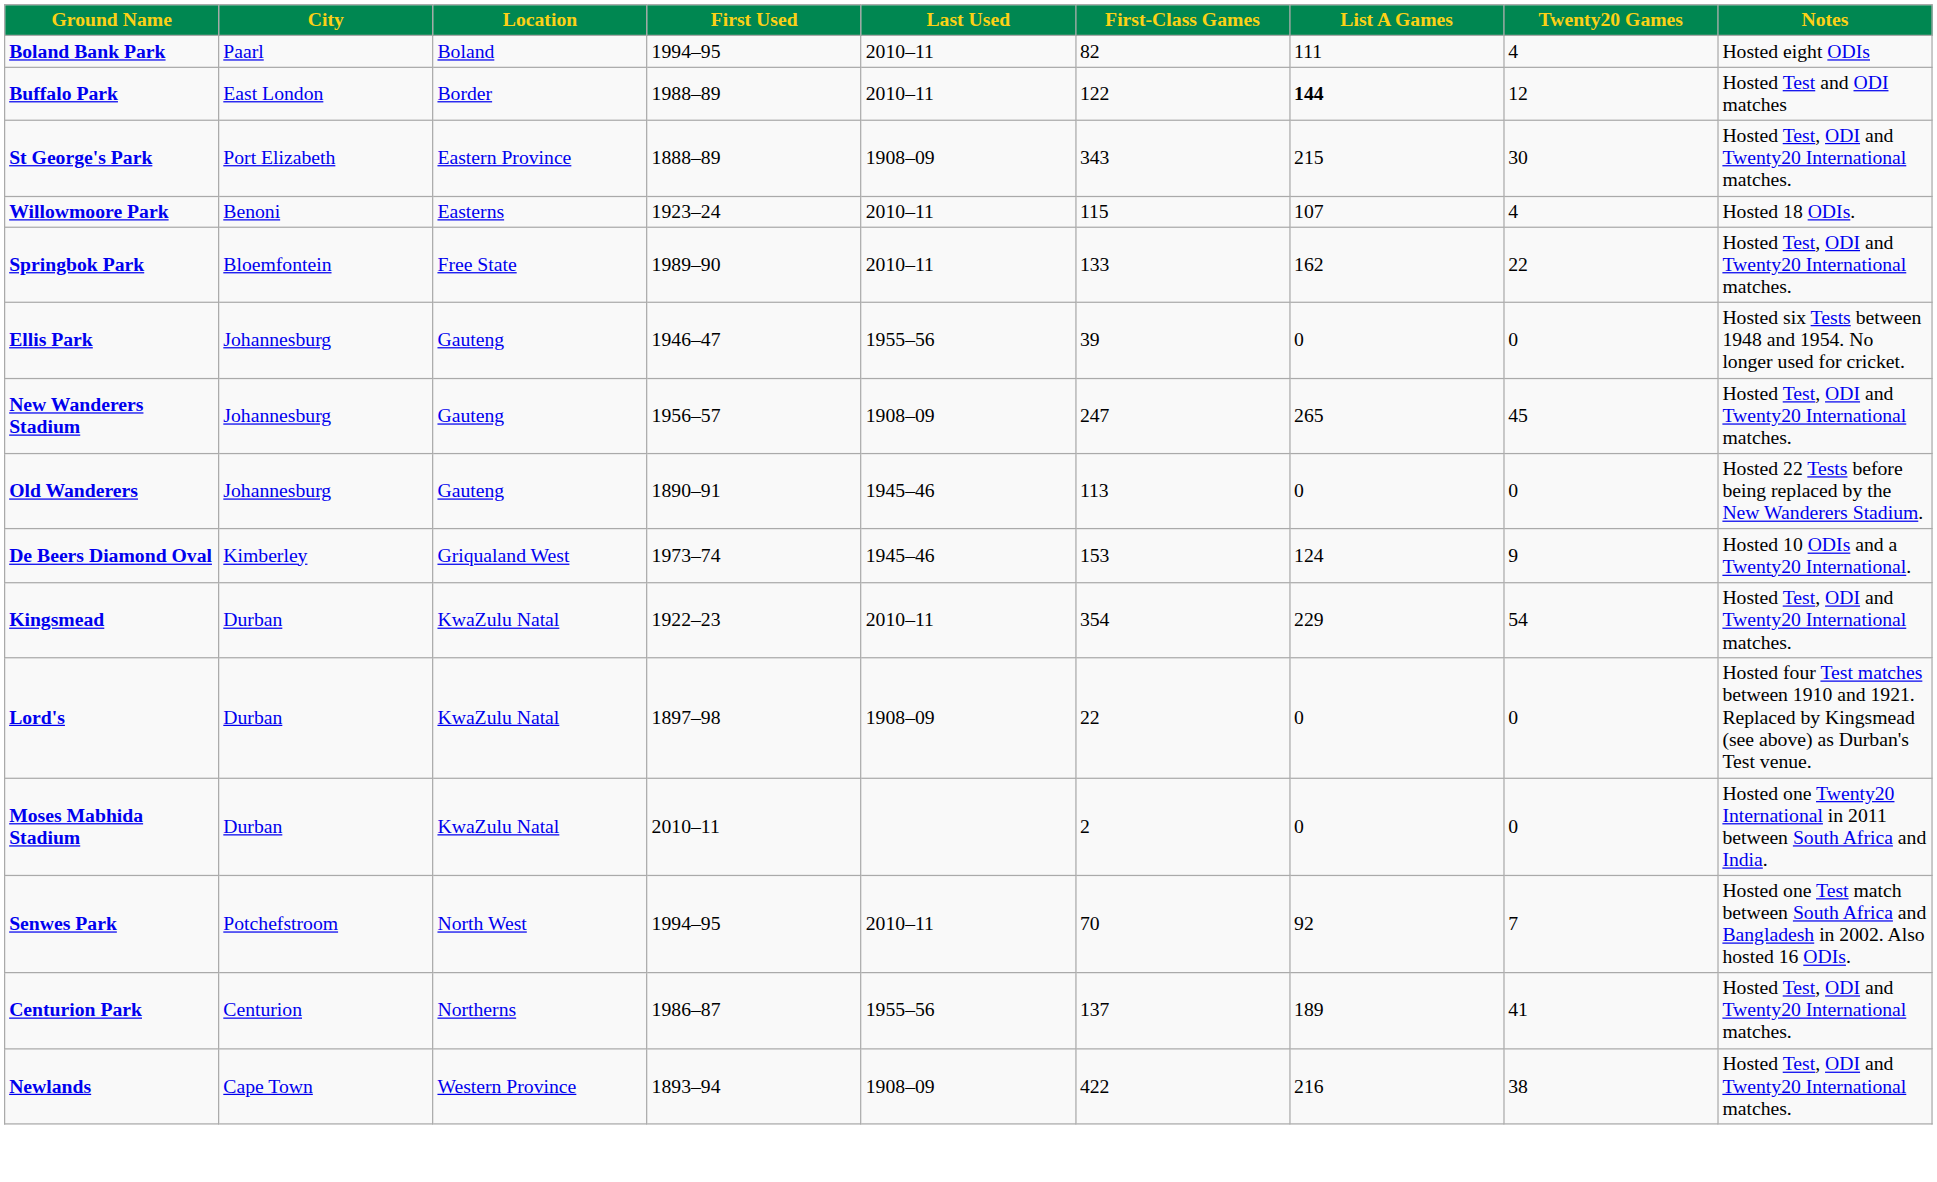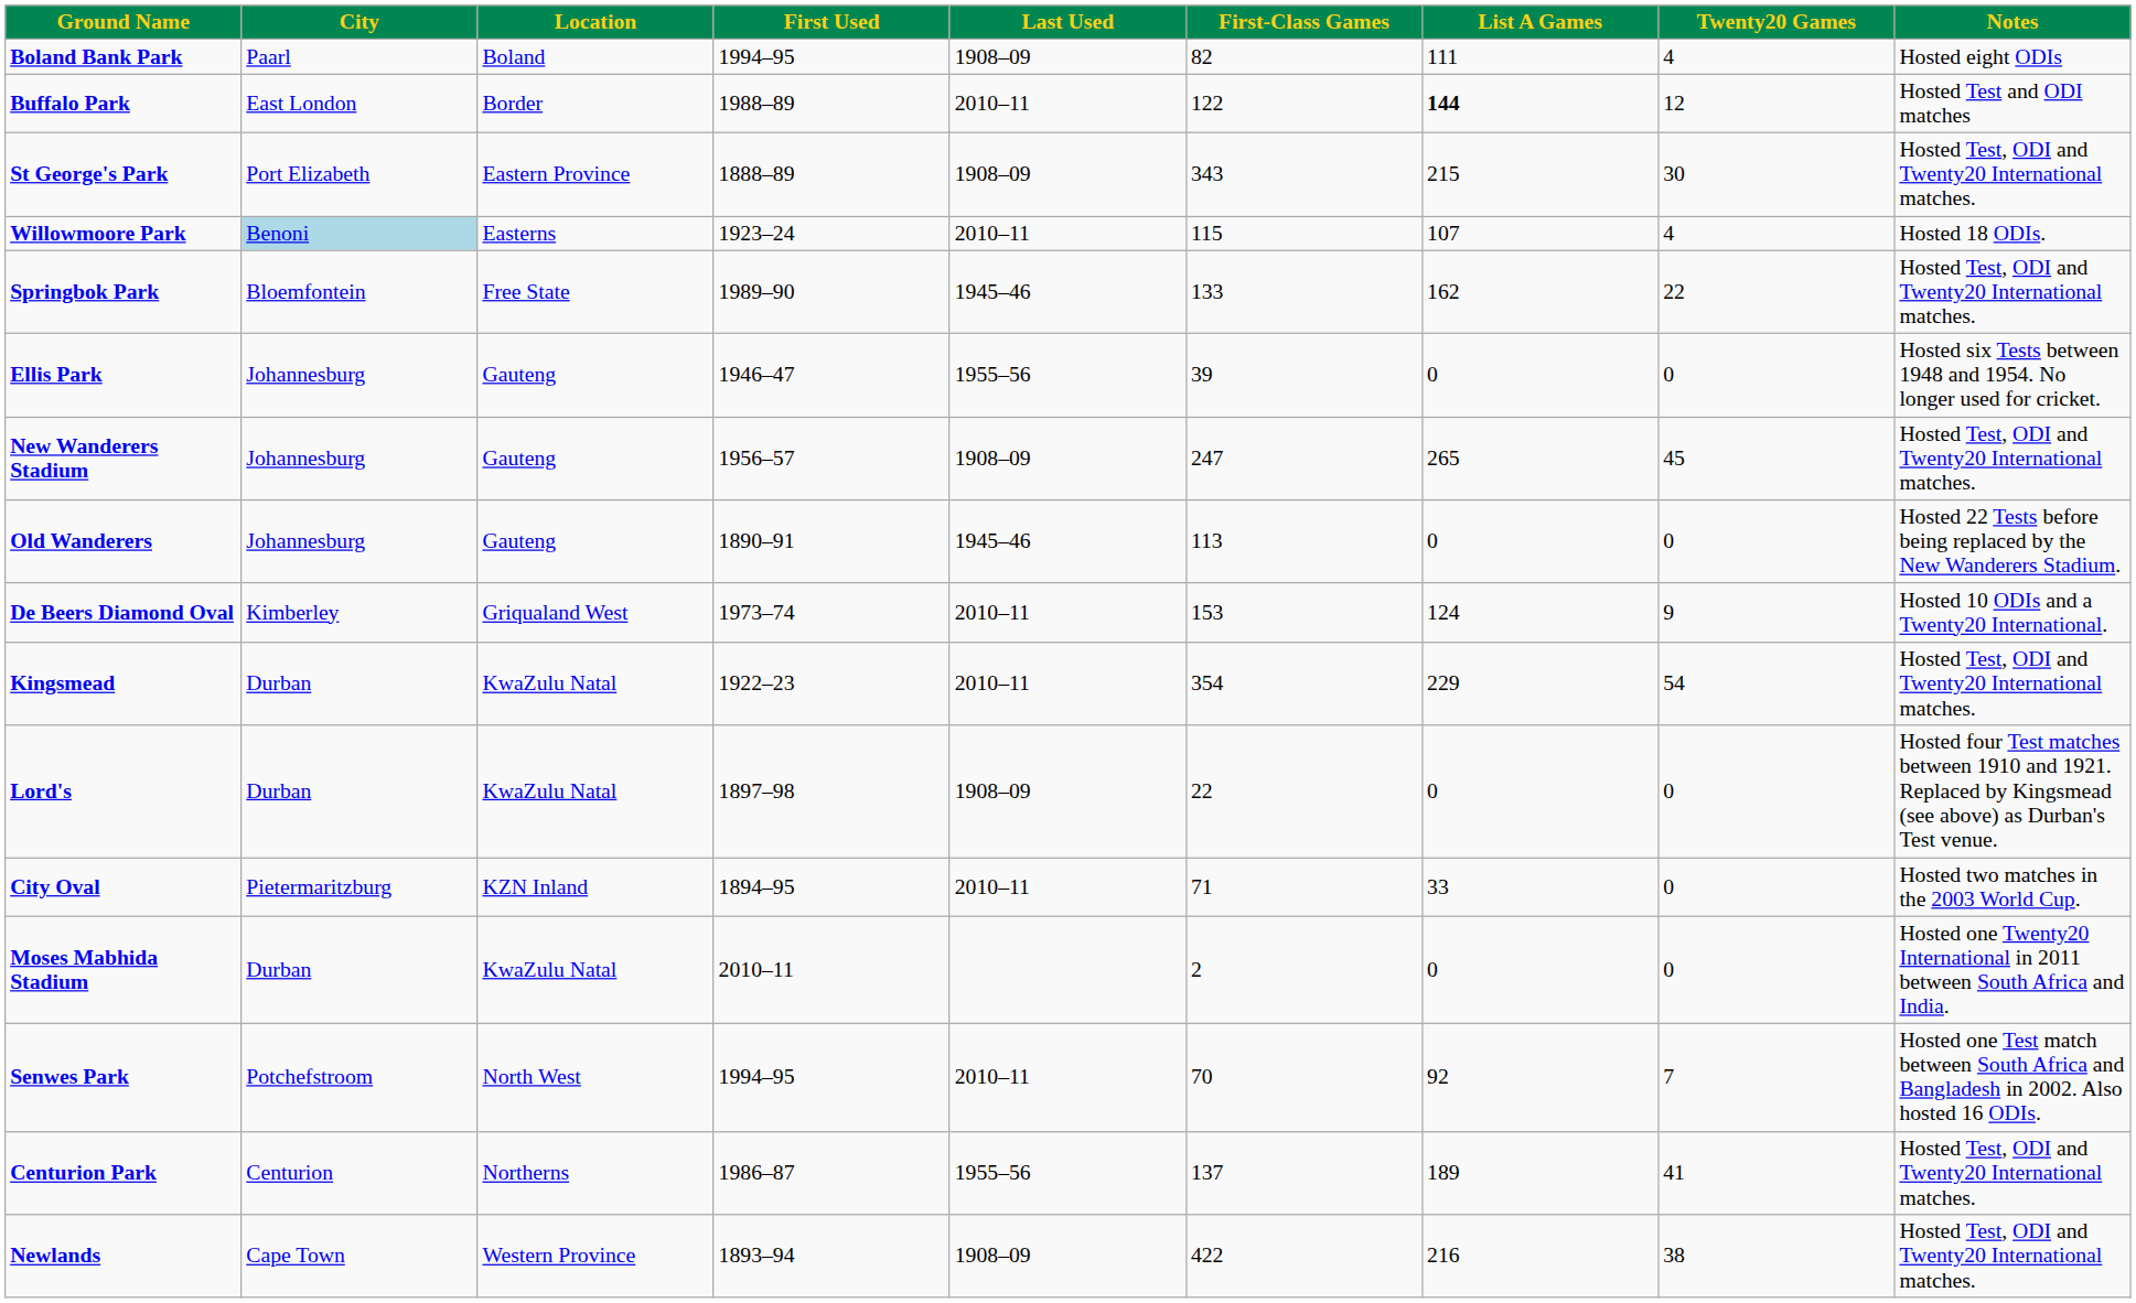Boland Bank Park | Last Used: 2010–11 -> 1908–09
Willowmoore Park | City: no background -> lightblue background
Springbok Park | Last Used: 2010–11 -> 1945–46
De Beers Diamond Oval | Last Used: 1945–46 -> 2010–11
+ row: City Oval | Pietermaritzburg | KZN Inland | 1894–95 | 2010–11 | 71 | 33 | 0 | Hosted two matches in the 2003 World Cup.
